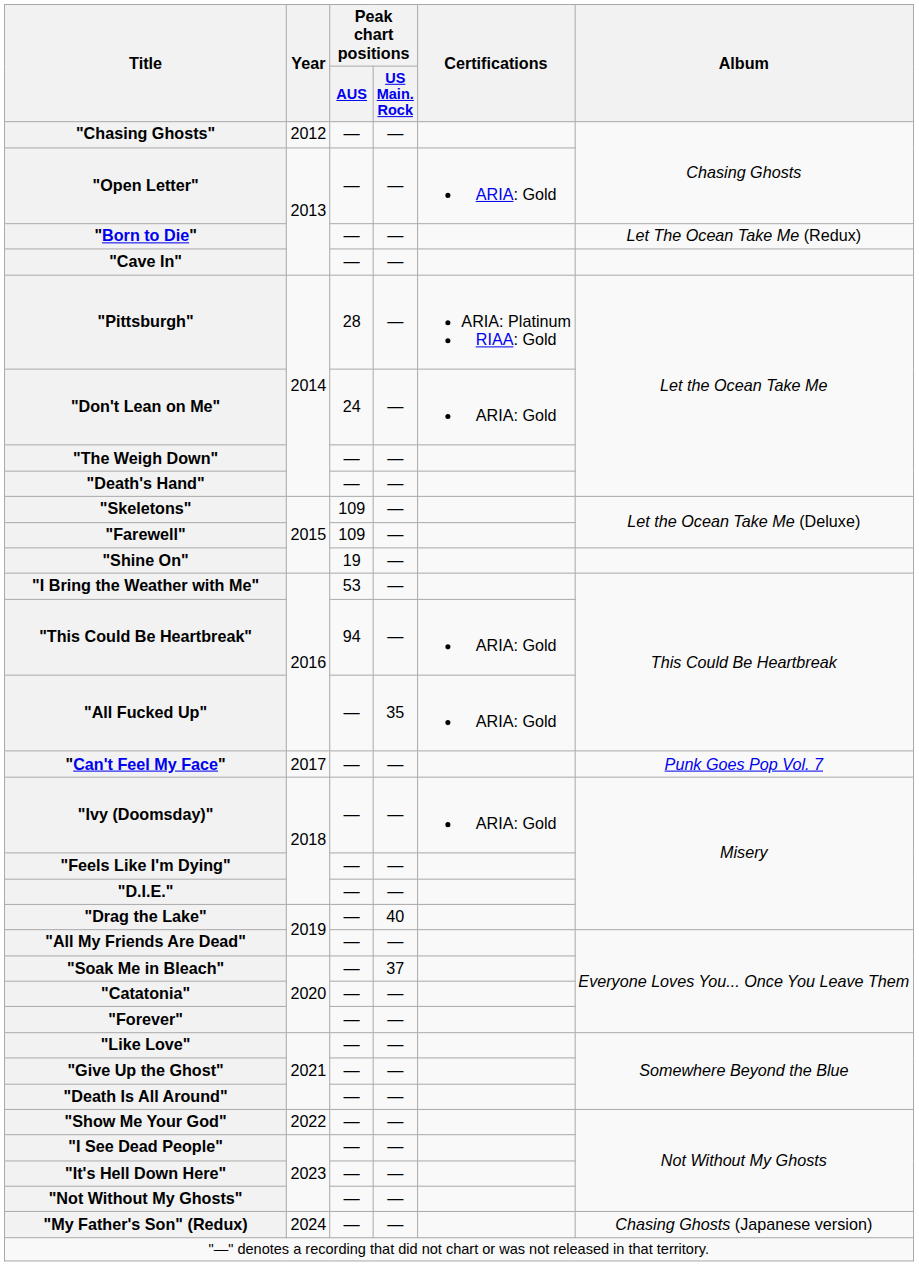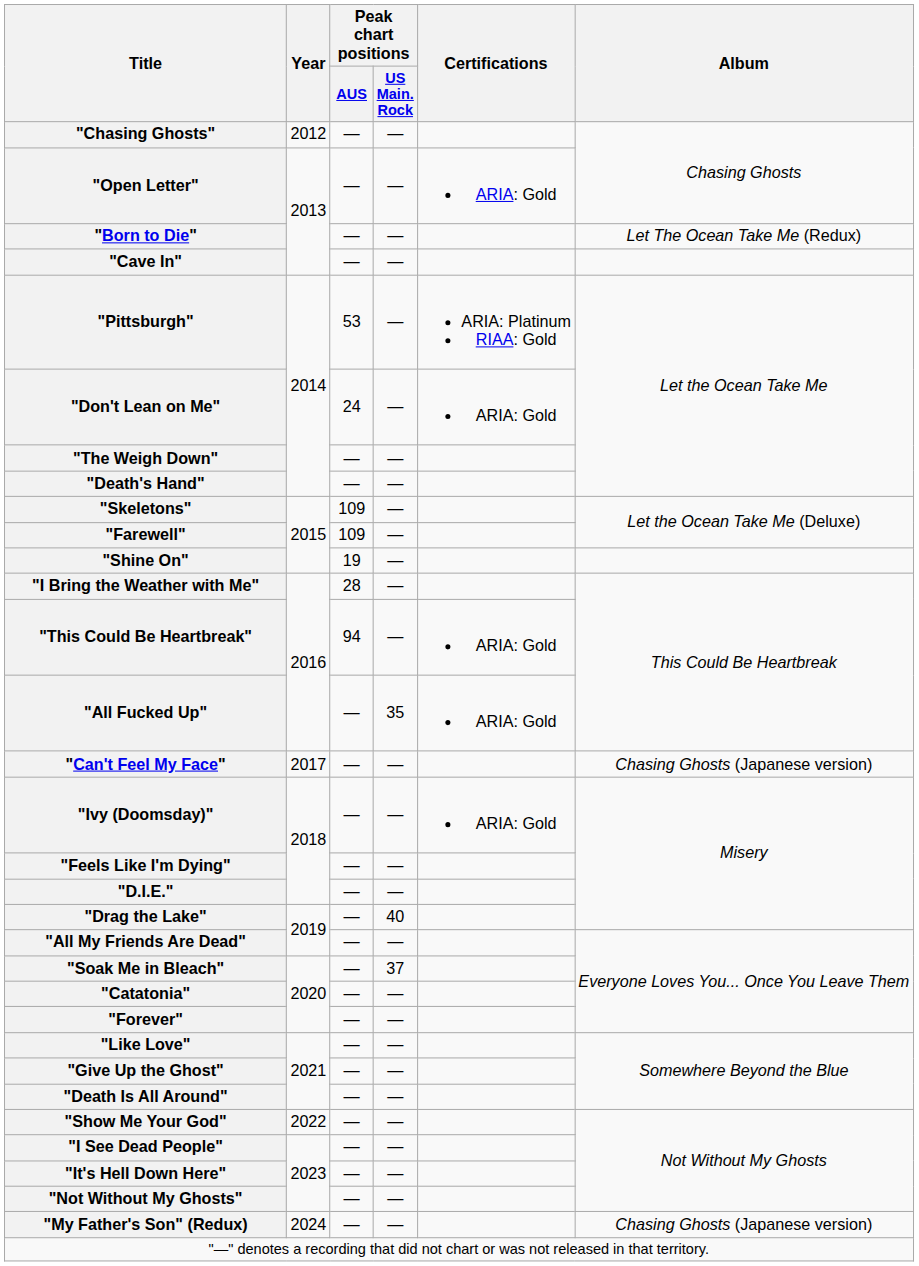"Pittsburgh" | Peak chart positions / AUS: 28 -> 53
"I Bring the Weather with Me" | Peak chart positions / AUS: 53 -> 28
"Can't Feel My Face" | Album: Punk Goes Pop Vol. 7 -> Chasing Ghosts (Japanese version)
